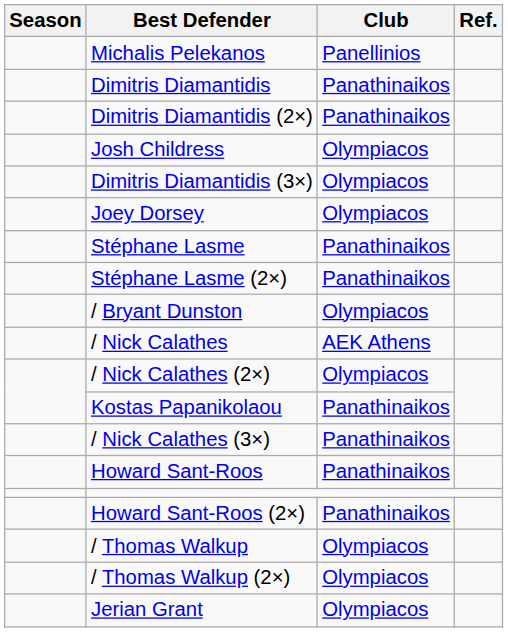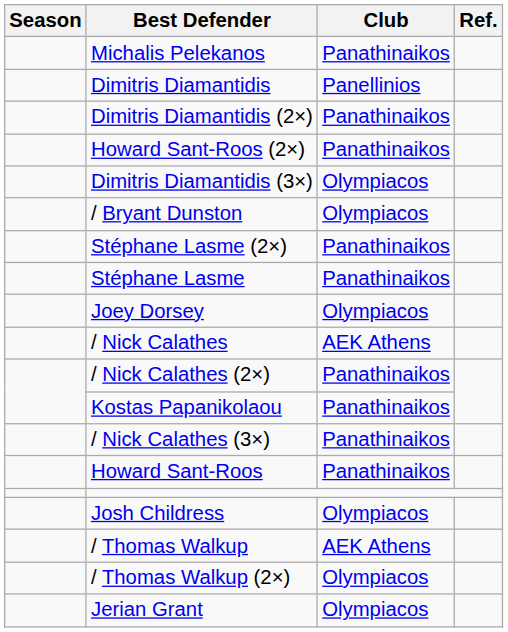Michalis Pelekanos | Club: Panellinios -> Panathinaikos
Dimitris Diamantidis | Club: Panathinaikos -> Panellinios
rows swapped: Josh Childress <-> Howard Sant-Roos (2×)
rows swapped: Joey Dorsey <-> / Bryant Dunston
rows swapped: Stéphane Lasme <-> Stéphane Lasme (2×)
/ Nick Calathes (2×) | Club: Olympiacos -> Panathinaikos
/ Thomas Walkup | Club: Olympiacos -> AEK Athens
